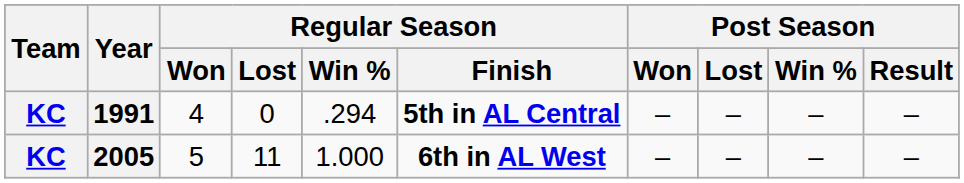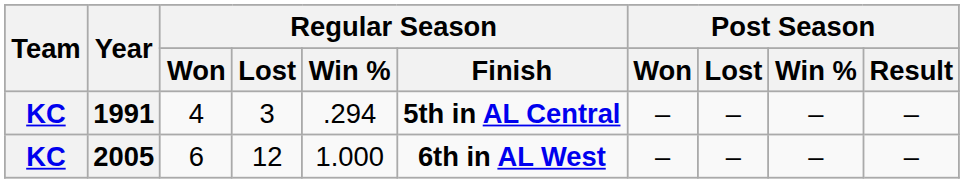1991 | Regular Season / Lost: 0 -> 3
2005 | Regular Season / Won: 5 -> 6
2005 | Regular Season / Lost: 11 -> 12
